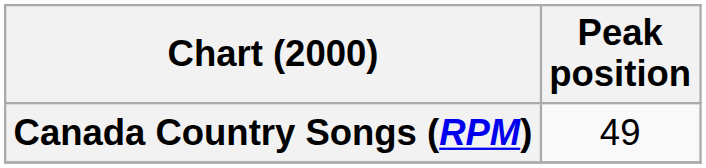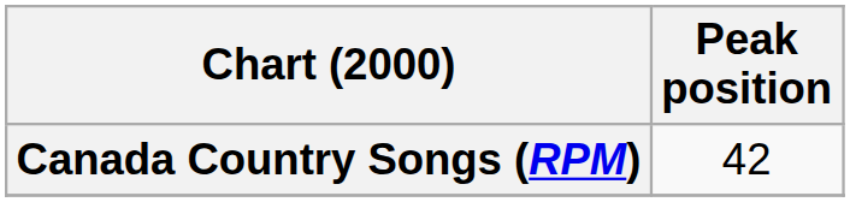Canada Country Songs (RPM) | Peak position: 49 -> 42
